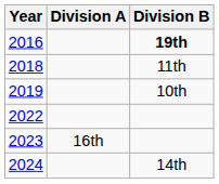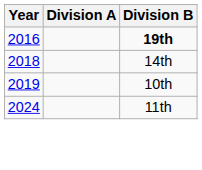2018 | Division B: 11th -> 14th
- row: 2022
- row: 2023 | 16th
2024 | Division B: 14th -> 11th
